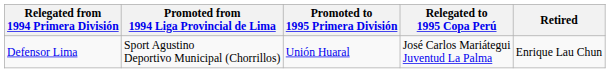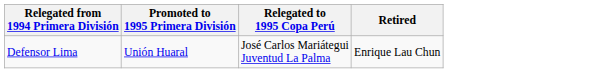- column: Promoted from 1994 Liga Provincial de Lima | Sport Agustino Deportivo Municipal (Chorrillos)
